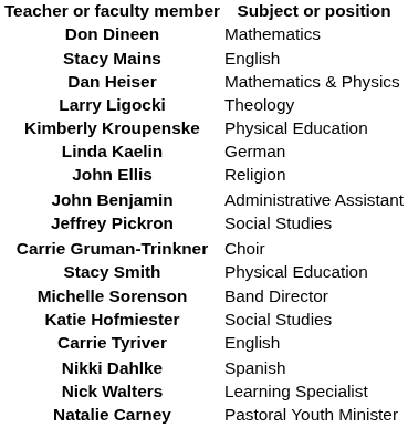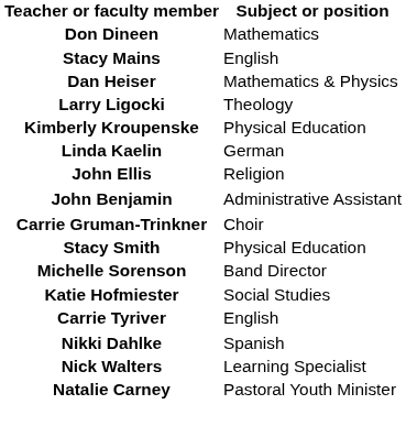- row: Jeffrey Pickron | Social Studies
